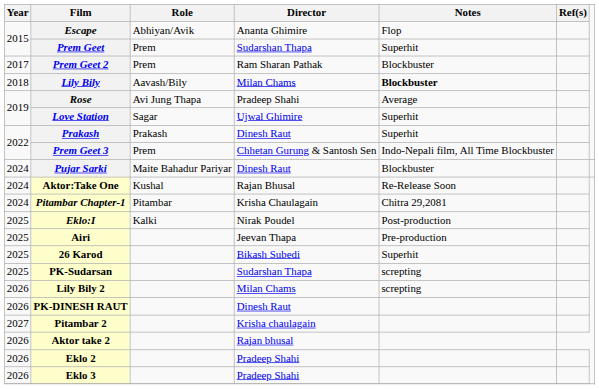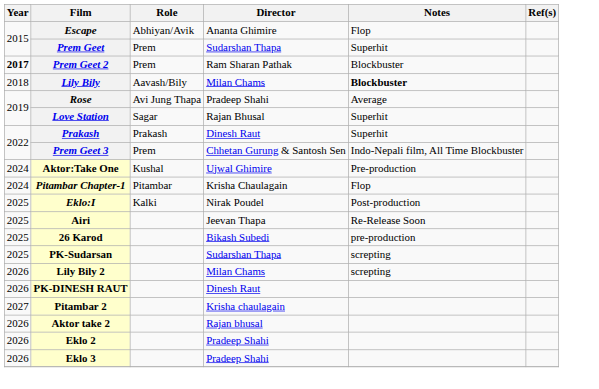Prem Geet 2 | Year: normal -> bold
Love Station | Director: Ujwal Ghimire -> Rajan Bhusal
- row: 2024 | Pujar Sarki | Maite Bahadur Pariyar | Dinesh Raut | Blockbuster
Aktor:Take One | Director: Rajan Bhusal -> Ujwal Ghimire
Aktor:Take One | Notes: Re-Release Soon -> Pre-production
Pitambar Chapter-1 | Notes: Chitra 29,2081 -> Flop
Airi | Notes: Pre-production -> Re-Release Soon
26 Karod | Notes: Superhit -> pre-production
